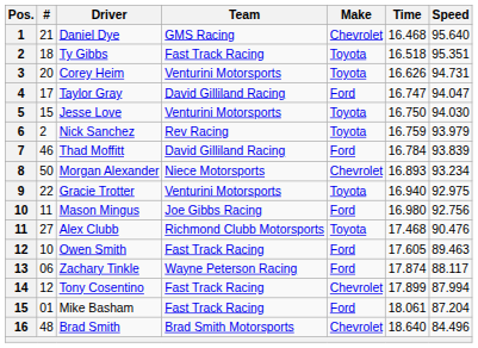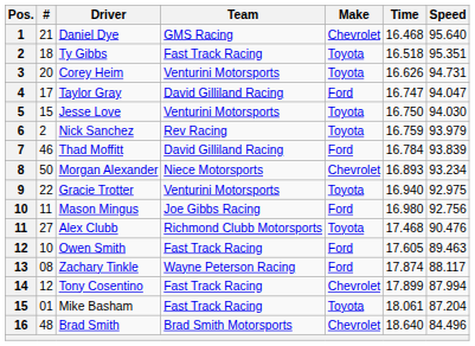Zachary Tinkle | #: 06 -> 08
Mike Basham | Make: Ford -> Toyota
